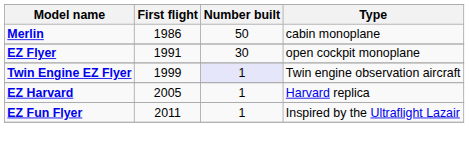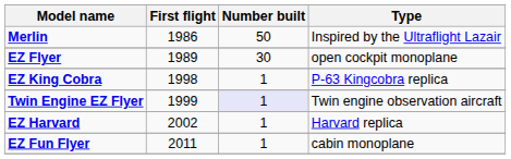Merlin | Type: cabin monoplane -> Inspired by the Ultraflight Lazair
EZ Flyer | First flight: 1991 -> 1989
+ row: EZ King Cobra | 1998 | 1 | P-63 Kingcobra replica
EZ Harvard | First flight: 2005 -> 2002
EZ Fun Flyer | Type: Inspired by the Ultraflight Lazair -> cabin monoplane
